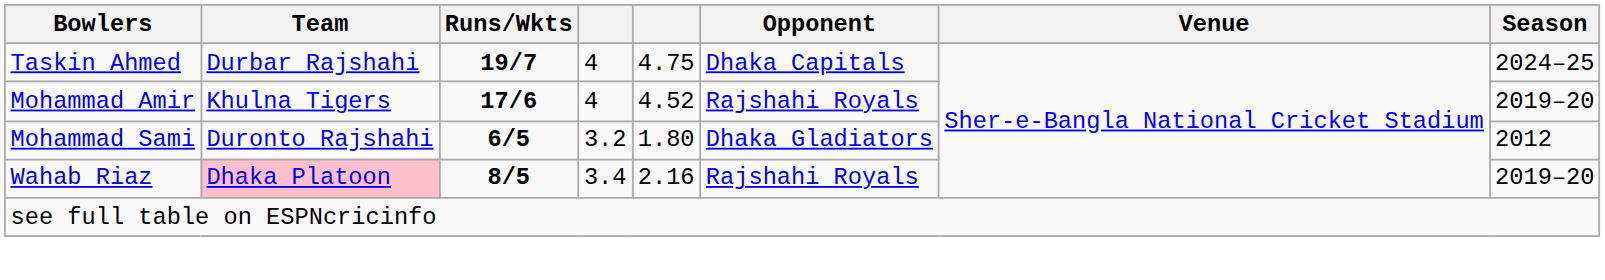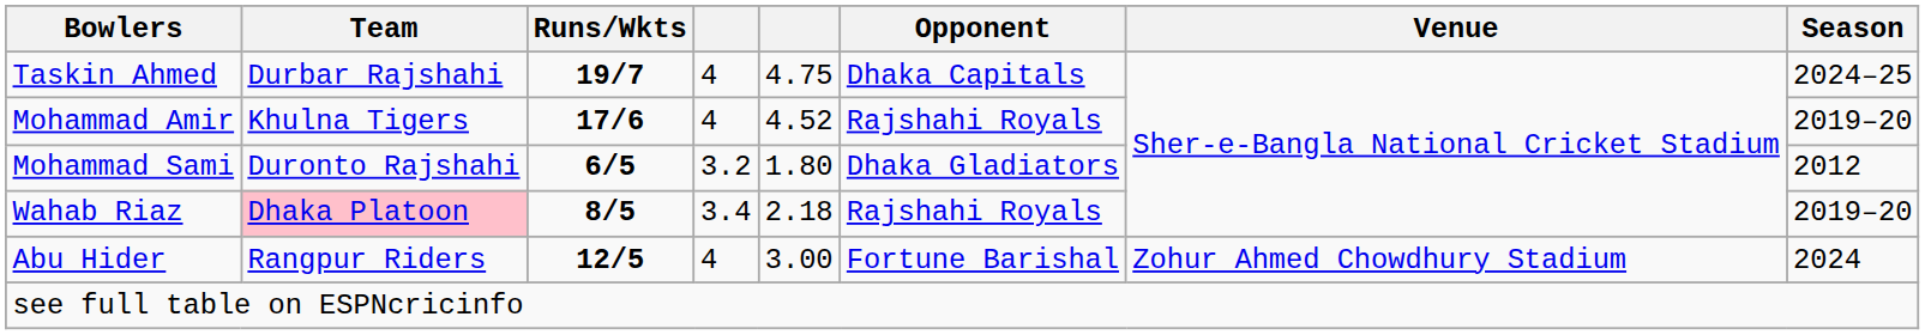Wahab Riaz | column 5: 2.16 -> 2.18
+ row: Abu Hider | Rangpur Riders | 12/5 | 4 | 3.00 | Fortune Barishal | Zohur Ahmed Chowdhury Stadium | 2024
